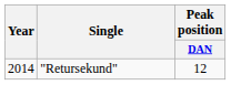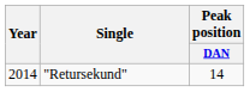"Retursekund" | Peak position / DAN: 12 -> 14
